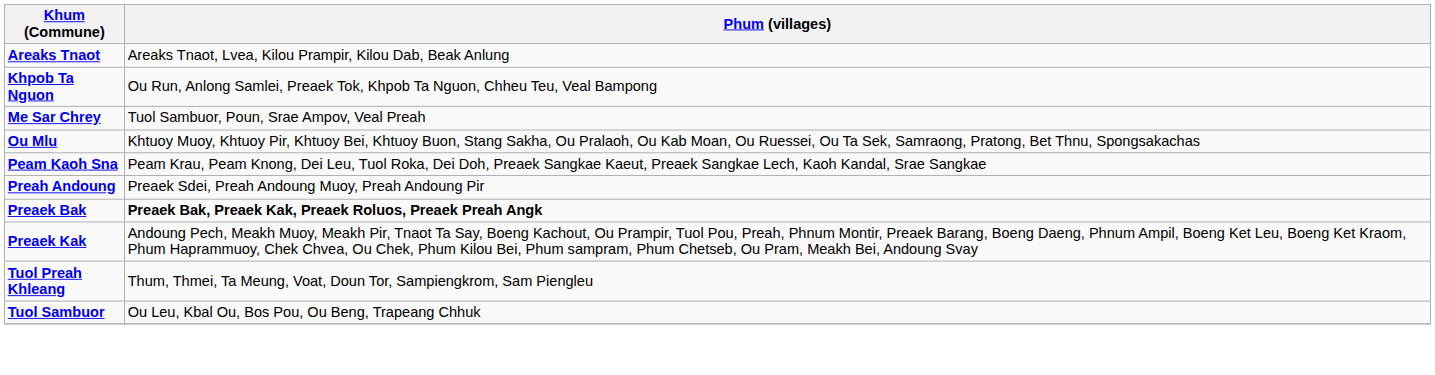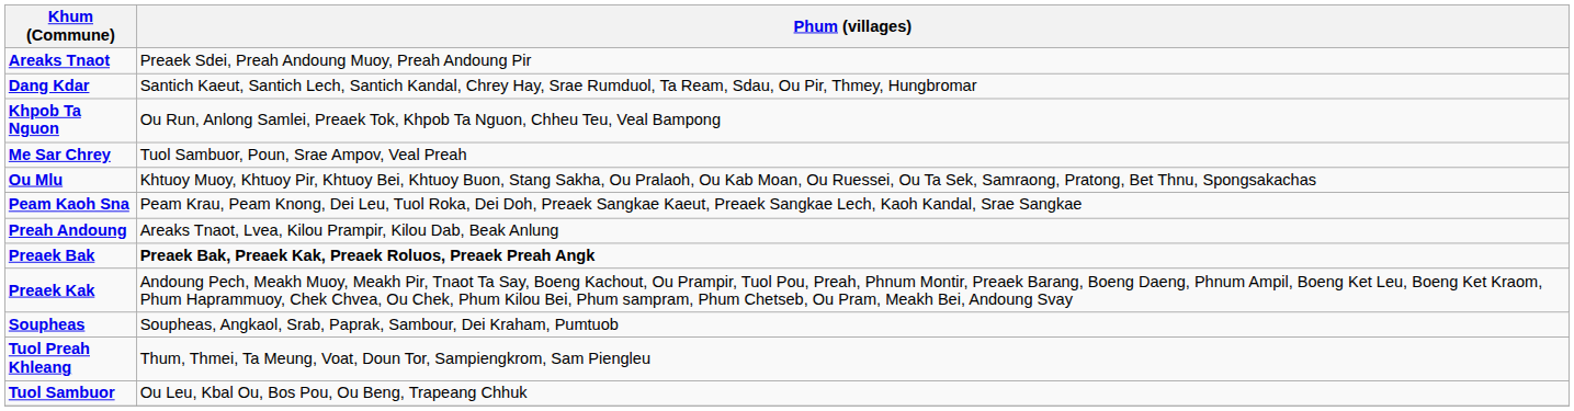Areaks Tnaot | Phum (villages): Areaks Tnaot, Lvea, Kilou Prampir, Kilou Dab, Beak Anlung -> Preaek Sdei, Preah Andoung Muoy, Preah Andoung Pir
+ row: Dang Kdar | Santich Kaeut, Santich Lech, Santich Kandal, Chrey Hay, Srae Rumduol, Ta Ream, Sdau, Ou Pir, Thmey, Hungbromar
Preah Andoung | Phum (villages): Preaek Sdei, Preah Andoung Muoy, Preah Andoung Pir -> Areaks Tnaot, Lvea, Kilou Prampir, Kilou Dab, Beak Anlung
+ row: Soupheas | Soupheas, Angkaol, Srab, Paprak, Sambour, Dei Kraham, Pumtuob
